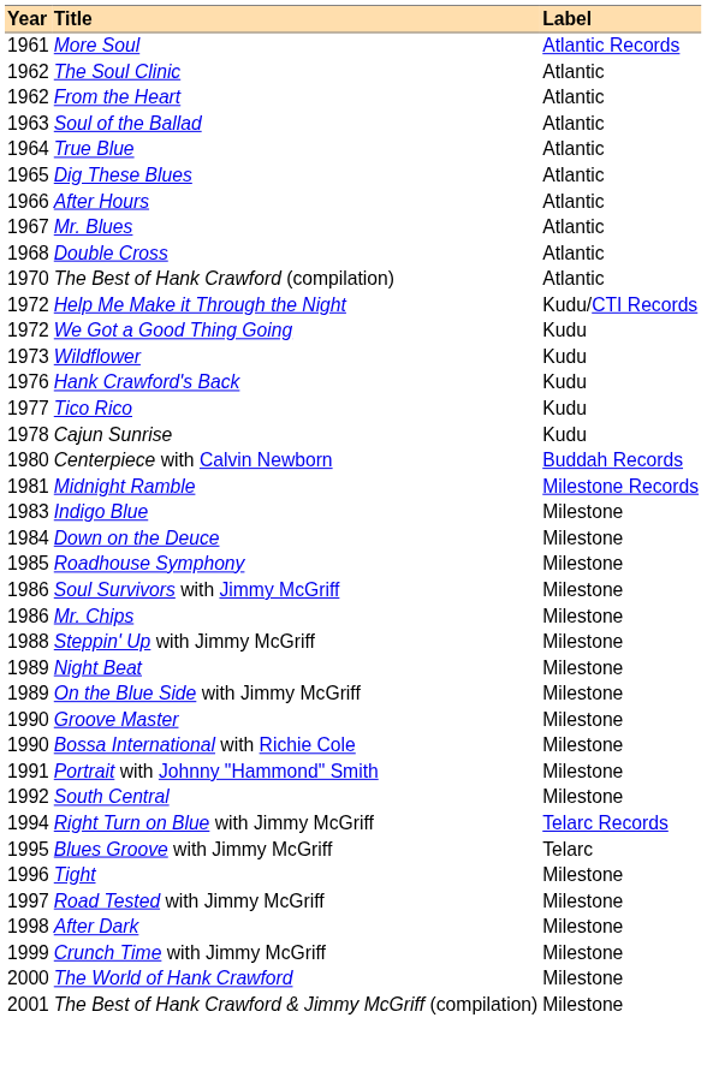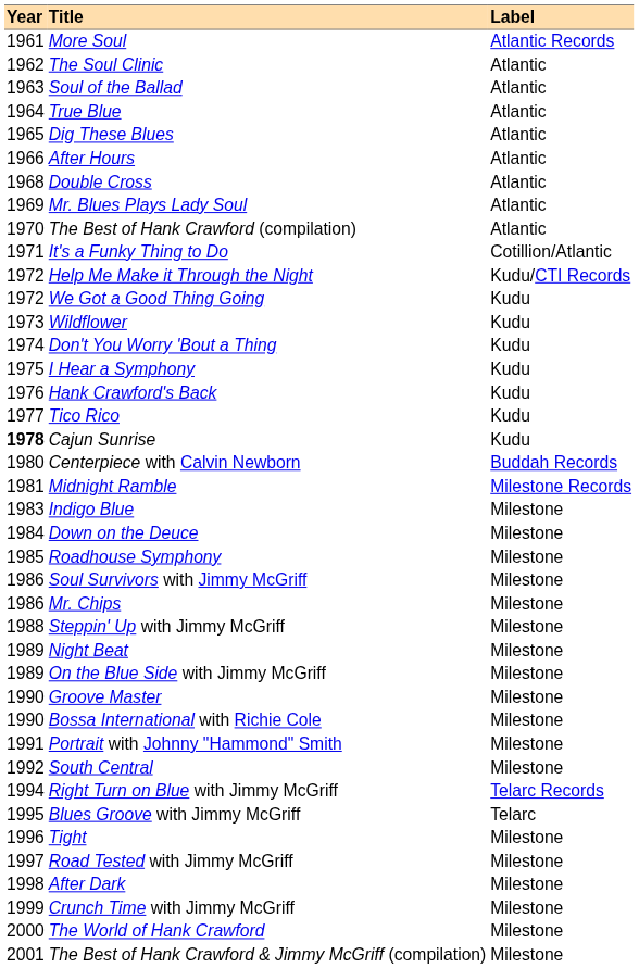- row: 1962 | From the Heart | Atlantic
- row: 1967 | Mr. Blues | Atlantic
+ row: 1969 | Mr. Blues Plays Lady Soul | Atlantic
+ row: 1971 | It's a Funky Thing to Do | Cotillion/Atlantic
+ row: 1974 | Don't You Worry 'Bout a Thing | Kudu
+ row: 1975 | I Hear a Symphony | Kudu
Cajun Sunrise | Year: normal -> bold
